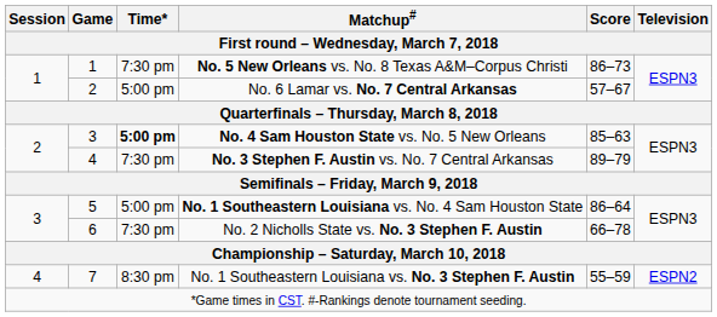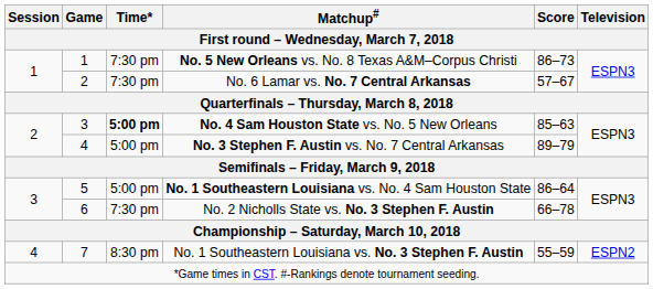No. 6 Lamar vs. No. 7 Central Arkansas | Time*: 5:00 pm -> 7:30 pm
No. 3 Stephen F. Austin vs. No. 7 Central Arkansas | Time*: 7:30 pm -> 5:00 pm
